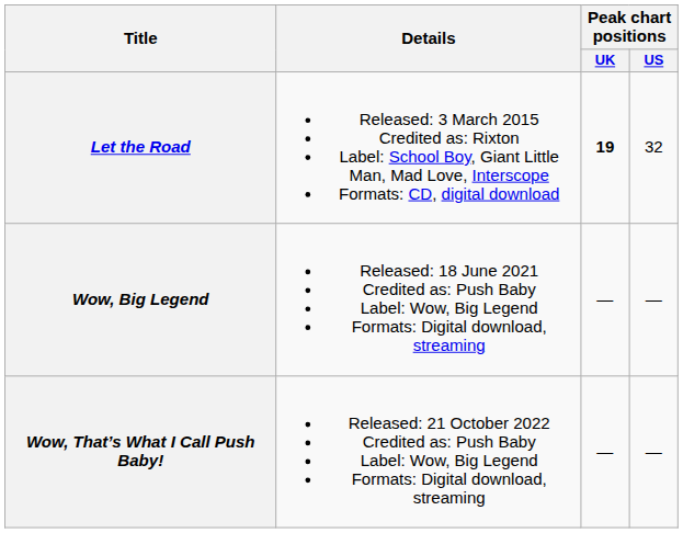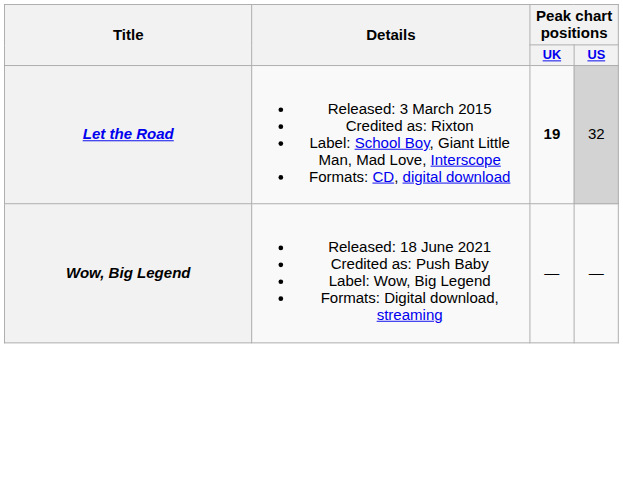Let the Road | Peak chart positions / US: no background -> lightgrey background
- row: Wow, That’s What I Call Push Baby! | Released: 21 October 2022 Credited as: Push Baby Label: Wow, Big Legend Formats: Digital download, streaming | — | —
